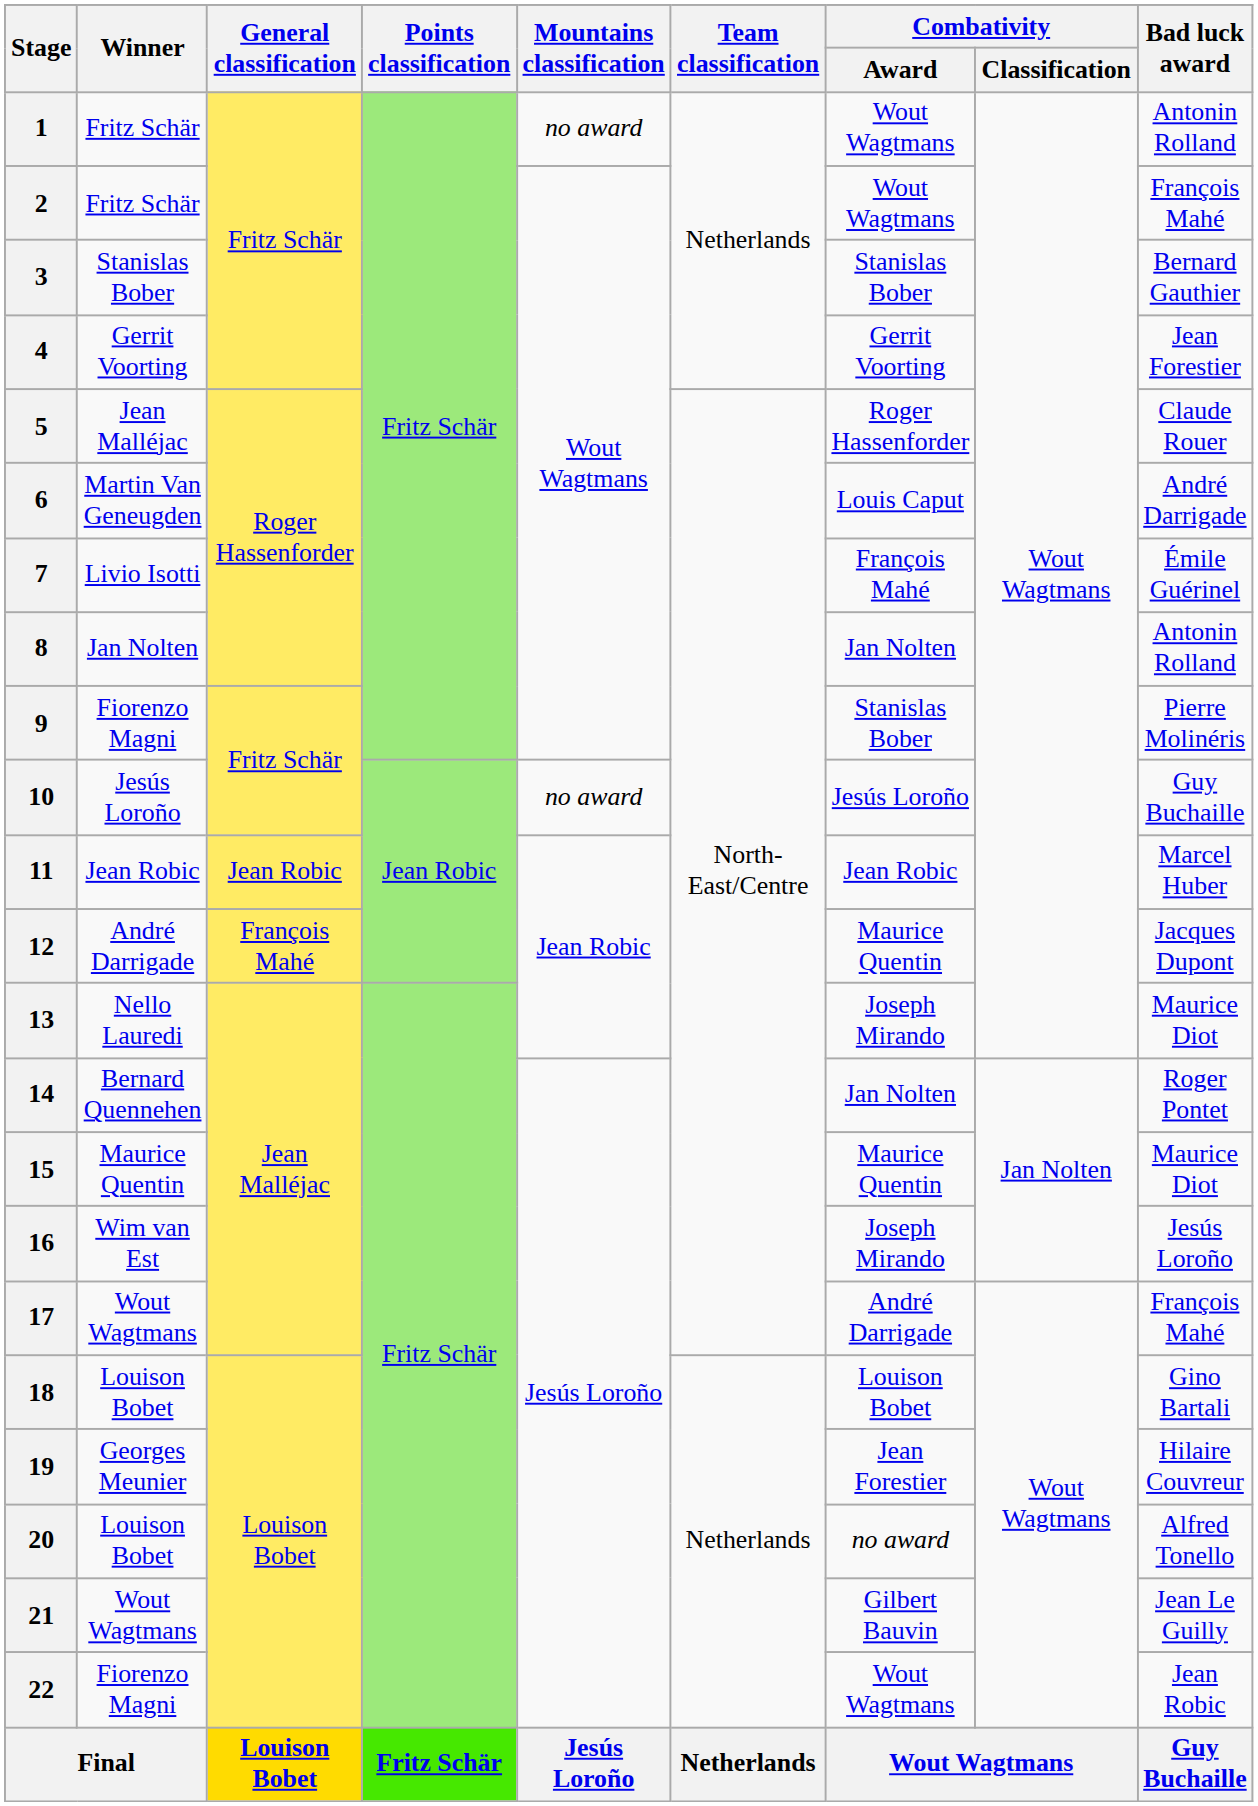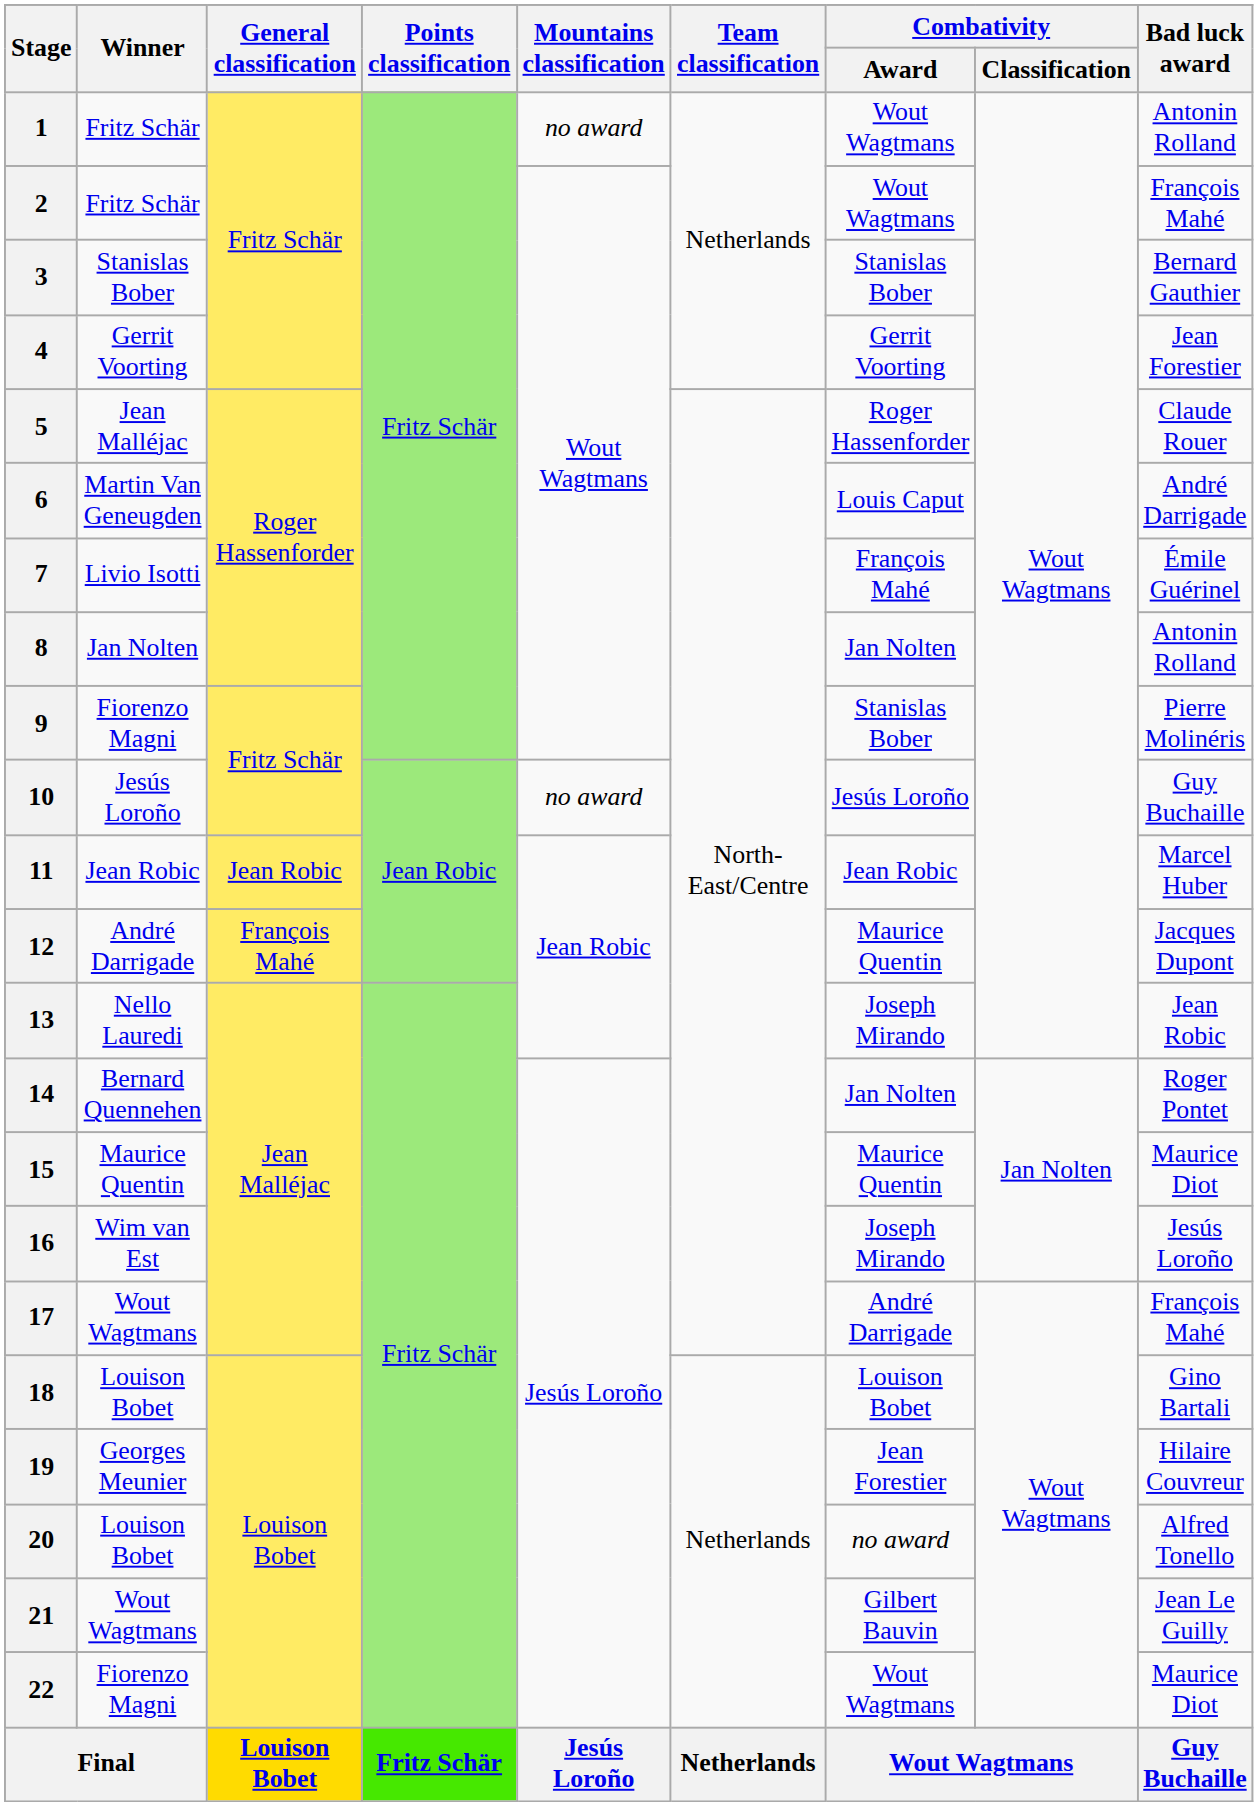13 | Bad luck award: Maurice Diot -> Jean Robic
22 | Bad luck award: Jean Robic -> Maurice Diot
